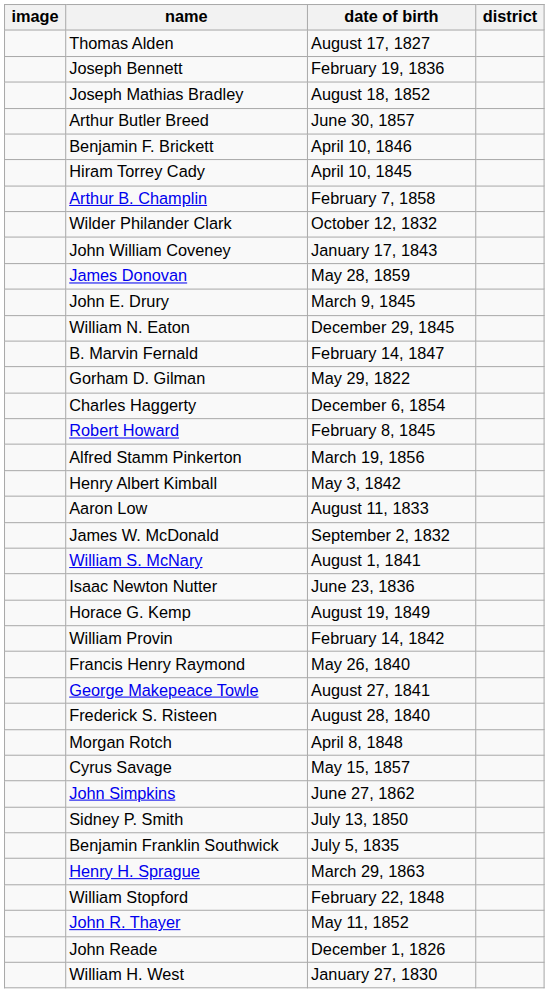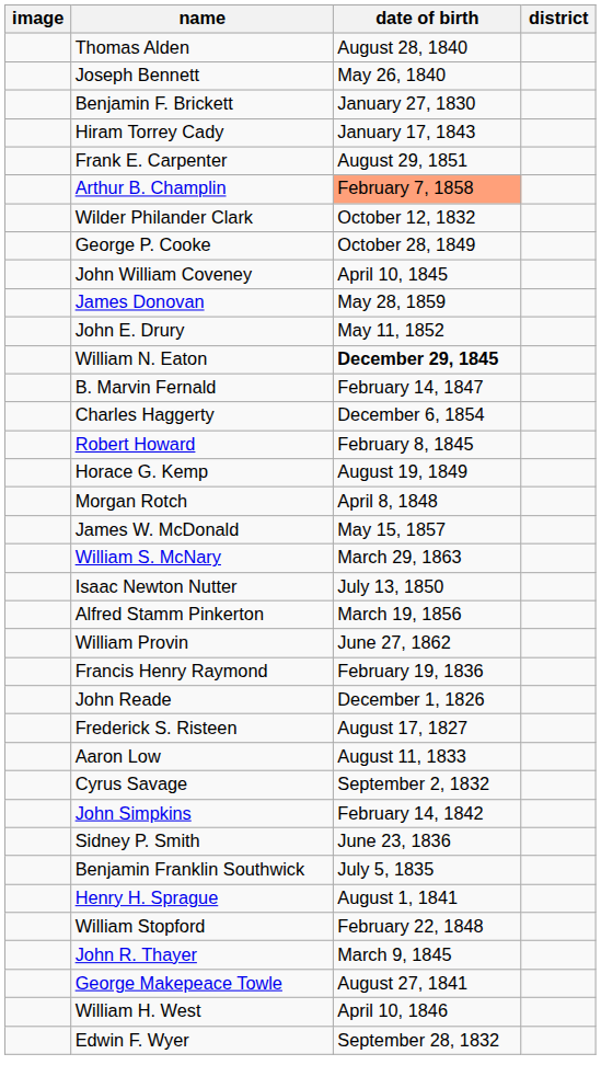Thomas Alden | date of birth: August 17, 1827 -> August 28, 1840
Joseph Bennett | date of birth: February 19, 1836 -> May 26, 1840
- row: Joseph Mathias Bradley | August 18, 1852
- row: Arthur Butler Breed | June 30, 1857
Benjamin F. Brickett | date of birth: April 10, 1846 -> January 27, 1830
Hiram Torrey Cady | date of birth: April 10, 1845 -> January 17, 1843
+ row: Frank E. Carpenter | August 29, 1851
Arthur B. Champlin | date of birth: no background -> lightsalmon background
+ row: George P. Cooke | October 28, 1849
John William Coveney | date of birth: January 17, 1843 -> April 10, 1845
John E. Drury | date of birth: March 9, 1845 -> May 11, 1852
William N. Eaton | date of birth: normal -> bold
- row: Gorham D. Gilman | May 29, 1822
rows swapped: Horace G. Kemp <-> Alfred Stamm Pinkerton
- row: Henry Albert Kimball | May 3, 1842
rows swapped: Aaron Low <-> Morgan Rotch
James W. McDonald | date of birth: September 2, 1832 -> May 15, 1857
William S. McNary | date of birth: August 1, 1841 -> March 29, 1863
Isaac Newton Nutter | date of birth: June 23, 1836 -> July 13, 1850
William Provin | date of birth: February 14, 1842 -> June 27, 1862
Francis Henry Raymond | date of birth: May 26, 1840 -> February 19, 1836
rows swapped: John Reade <-> George Makepeace Towle
Frederick S. Risteen | date of birth: August 28, 1840 -> August 17, 1827
Cyrus Savage | date of birth: May 15, 1857 -> September 2, 1832
John Simpkins | date of birth: June 27, 1862 -> February 14, 1842
Sidney P. Smith | date of birth: July 13, 1850 -> June 23, 1836
Henry H. Sprague | date of birth: March 29, 1863 -> August 1, 1841
John R. Thayer | date of birth: May 11, 1852 -> March 9, 1845
William H. West | date of birth: January 27, 1830 -> April 10, 1846
+ row: Edwin F. Wyer | September 28, 1832
